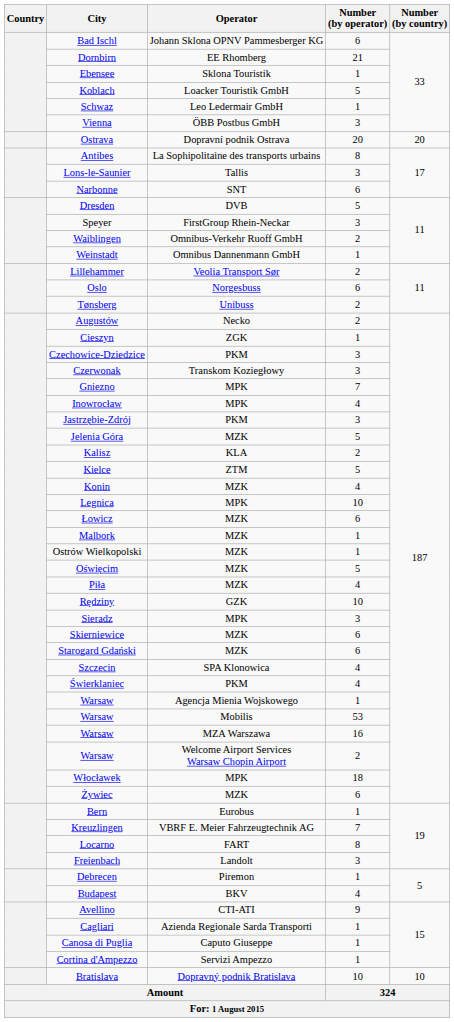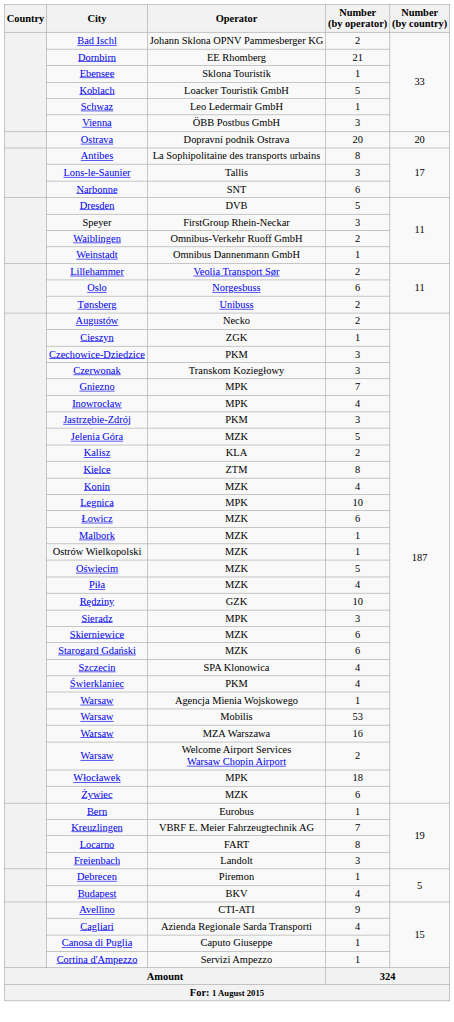Bad Ischl | Number (by operator): 6 -> 2
Kielce | Number (by operator): 5 -> 8
Cagliari | Number (by operator): 1 -> 4
- row: Bratislava | Dopravný podnik Bratislava | 10 | 10
